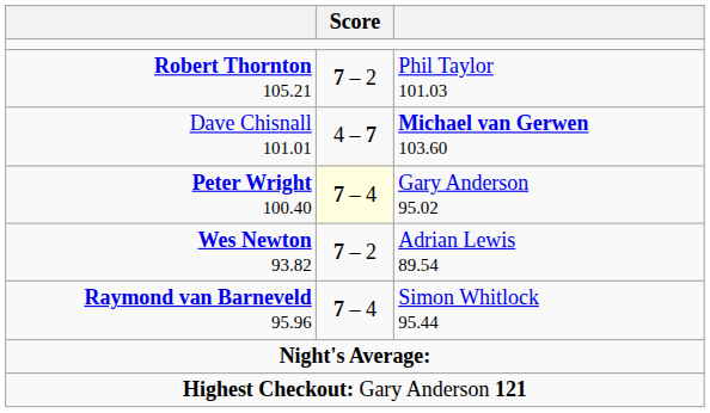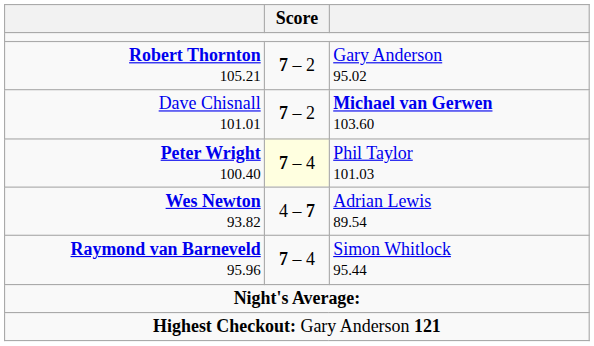Robert Thornton 105.21 | column 3: Phil Taylor 101.03 -> Gary Anderson 95.02
Dave Chisnall 101.01 | Score: 4 – 7 -> 7 – 2
Peter Wright 100.40 | column 3: Gary Anderson 95.02 -> Phil Taylor 101.03
Wes Newton 93.82 | Score: 7 – 2 -> 4 – 7
